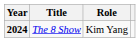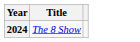- column: Role | Kim Yang
